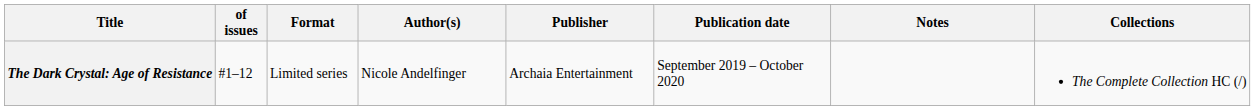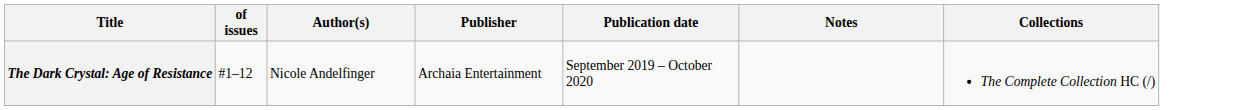- column: Format | Limited series
